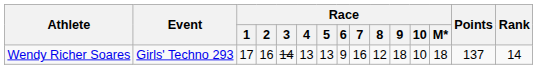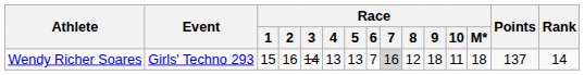Wendy Richer Soares | Race / 1: 17 -> 15
Wendy Richer Soares | Race / 6: 9 -> 7
Wendy Richer Soares | Race / 7: no background -> lightgrey background
Wendy Richer Soares | Race / 10: 10 -> 11
